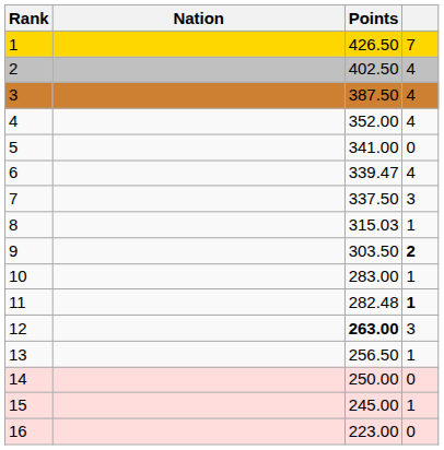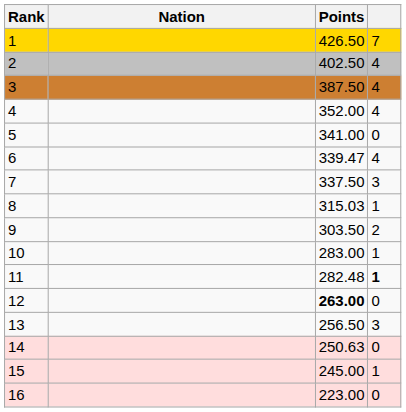9 | column 4: bold -> normal
12 | column 4: 3 -> 0
13 | column 4: 1 -> 3
14 | Points: 250.00 -> 250.63
